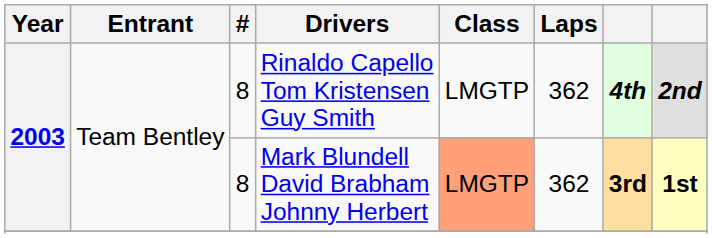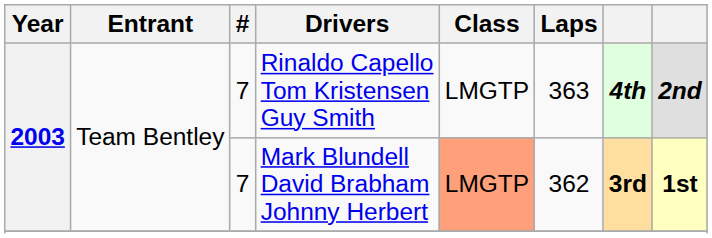Rinaldo Capello Tom Kristensen Guy Smith | #: 8 -> 7
Rinaldo Capello Tom Kristensen Guy Smith | Laps: 362 -> 363
Mark Blundell David Brabham Johnny Herbert | #: 8 -> 7
